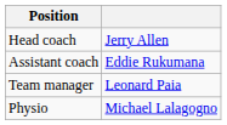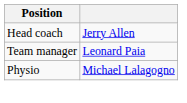- row: Assistant coach | Eddie Rukumana
